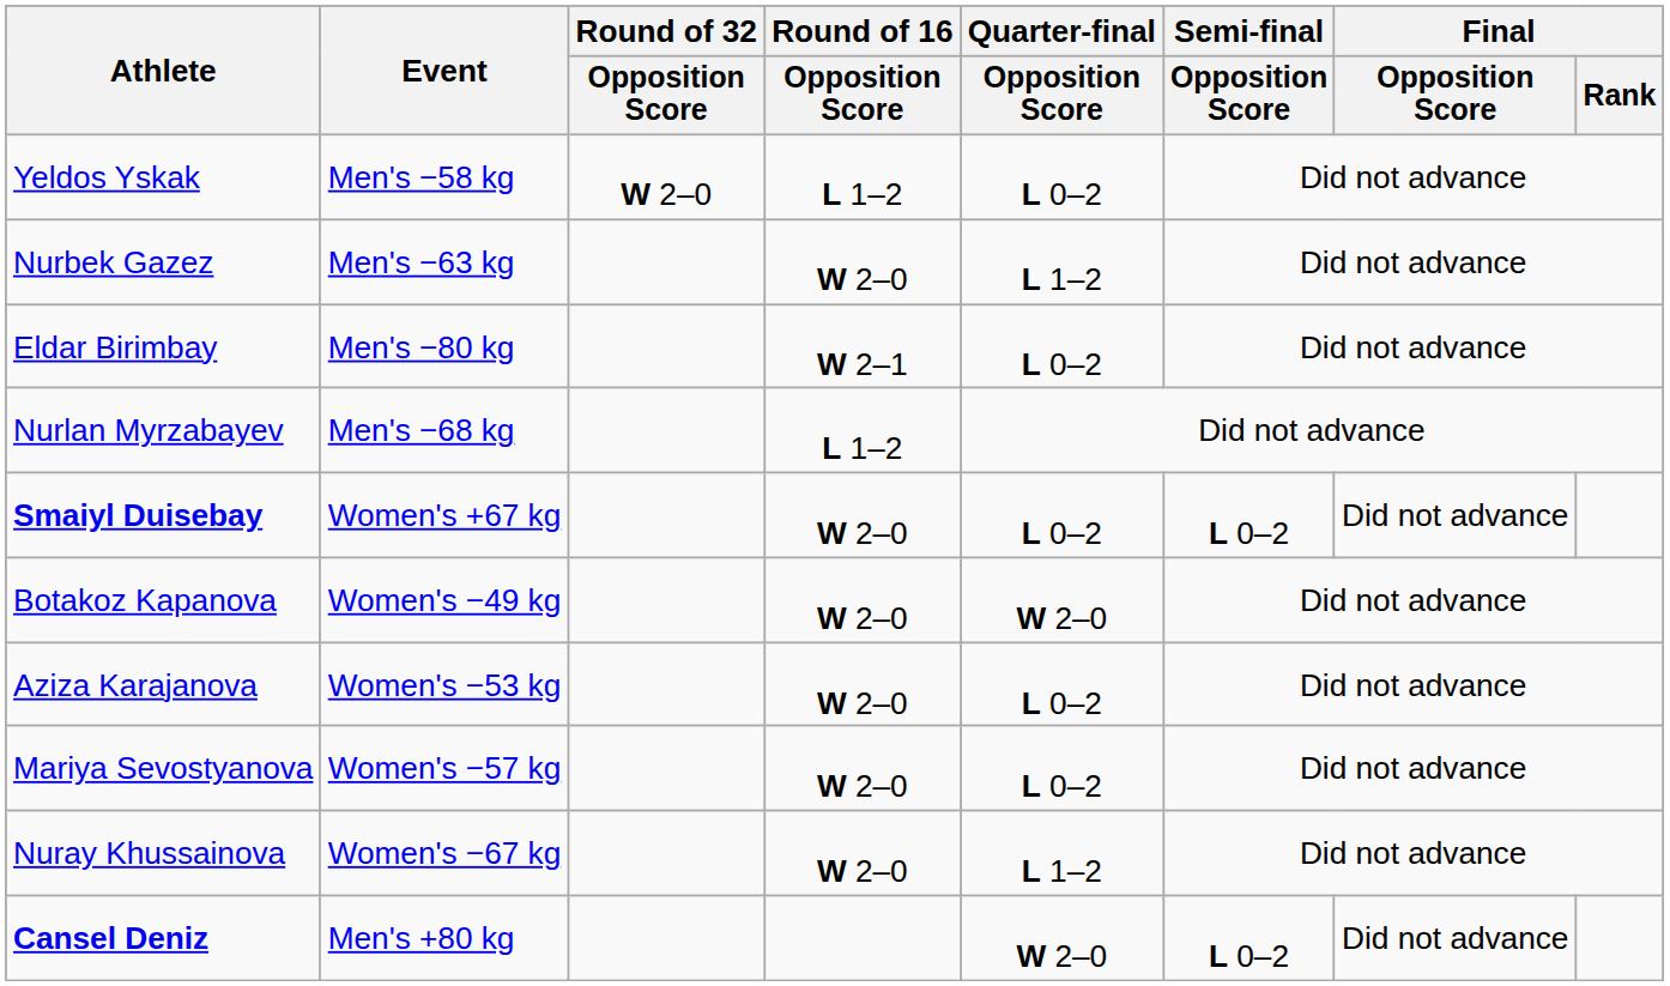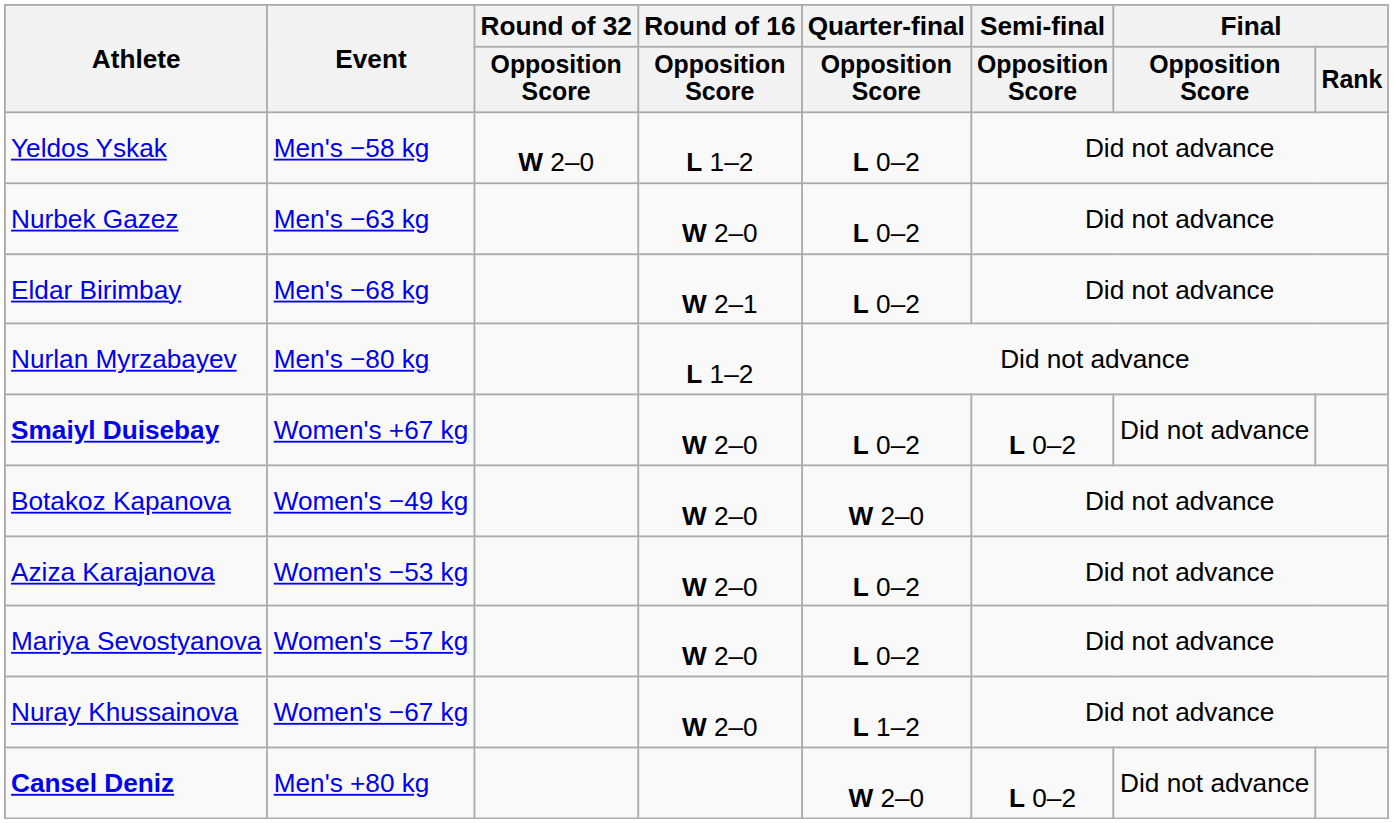Nurbek Gazez | Quarter-final / Opposition Score: L 1–2 -> L 0–2
Eldar Birimbay | Event: Men's −80 kg -> Men's −68 kg
Nurlan Myrzabayev | Event: Men's −68 kg -> Men's −80 kg
